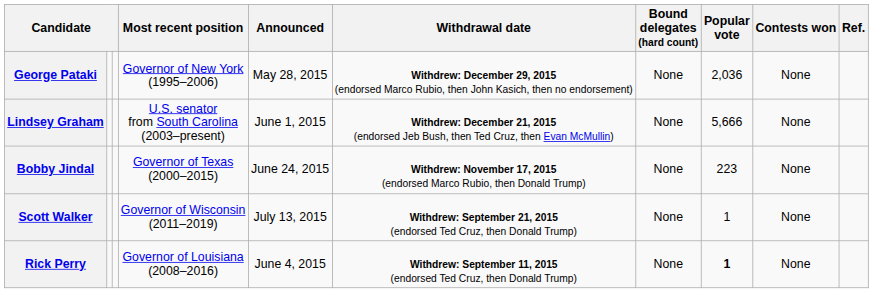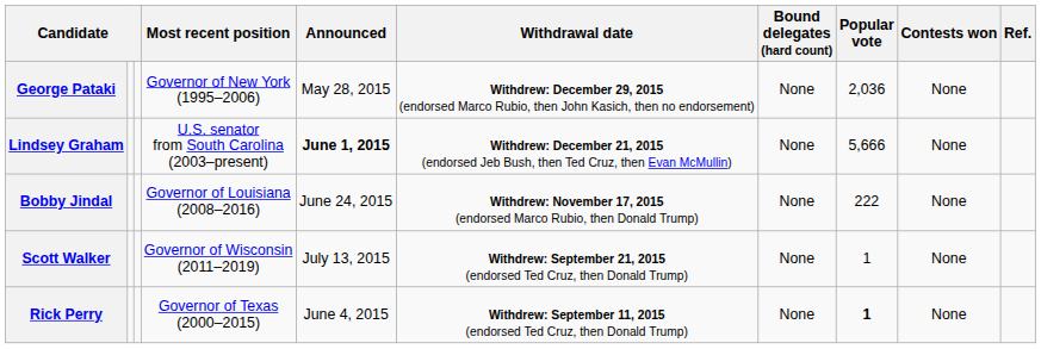Lindsey Graham | Announced: normal -> bold
Bobby Jindal | Most recent position: Governor of Texas (2000–2015) -> Governor of Louisiana (2008–2016)
Bobby Jindal | Popular vote: 223 -> 222
Rick Perry | Most recent position: Governor of Louisiana (2008–2016) -> Governor of Texas (2000–2015)
